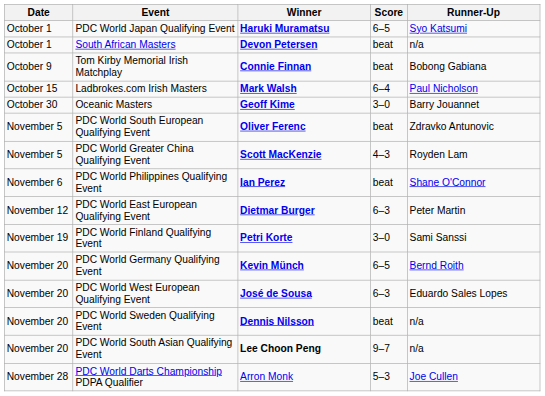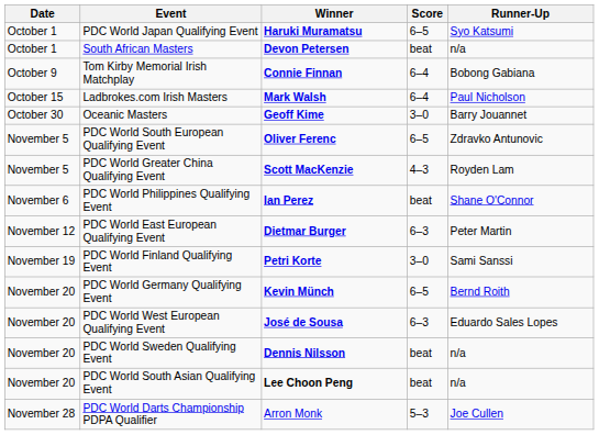Tom Kirby Memorial Irish Matchplay | Score: beat -> 6–4
PDC World South European Qualifying Event | Score: beat -> 6–5
PDC World South Asian Qualifying Event | Score: 9–7 -> beat
